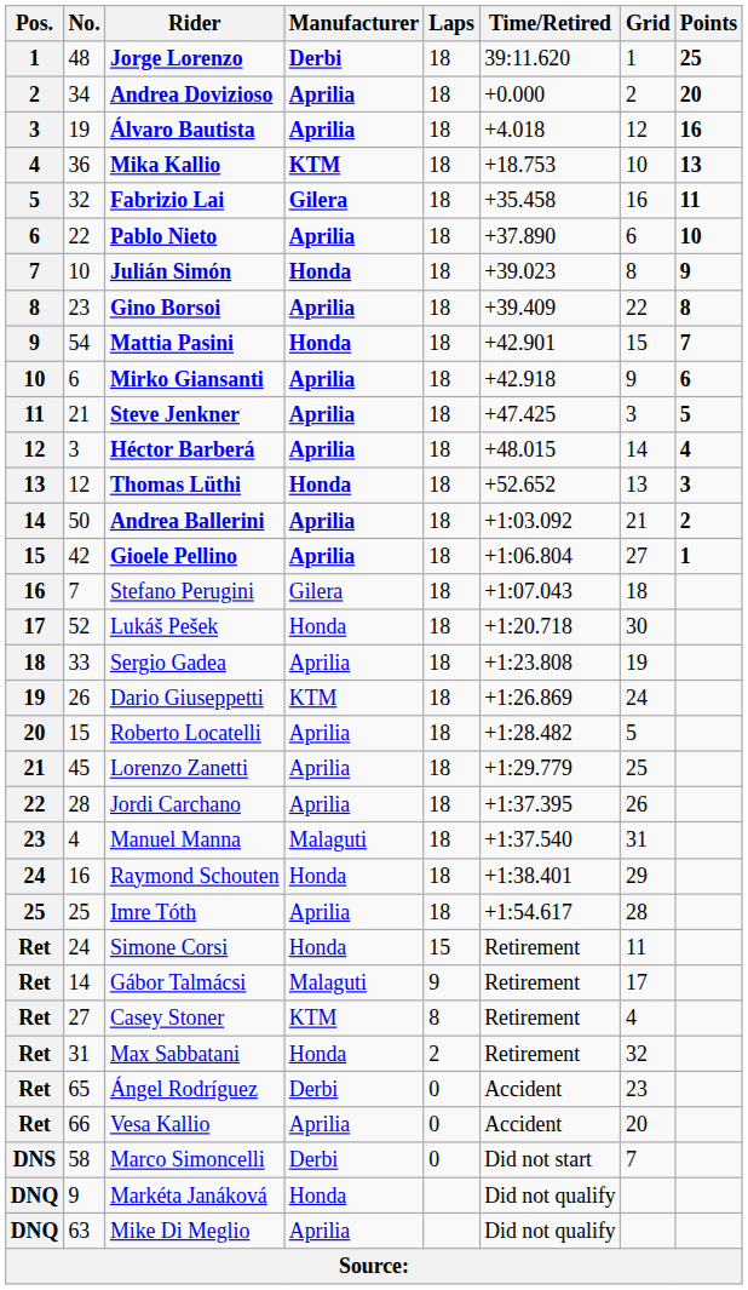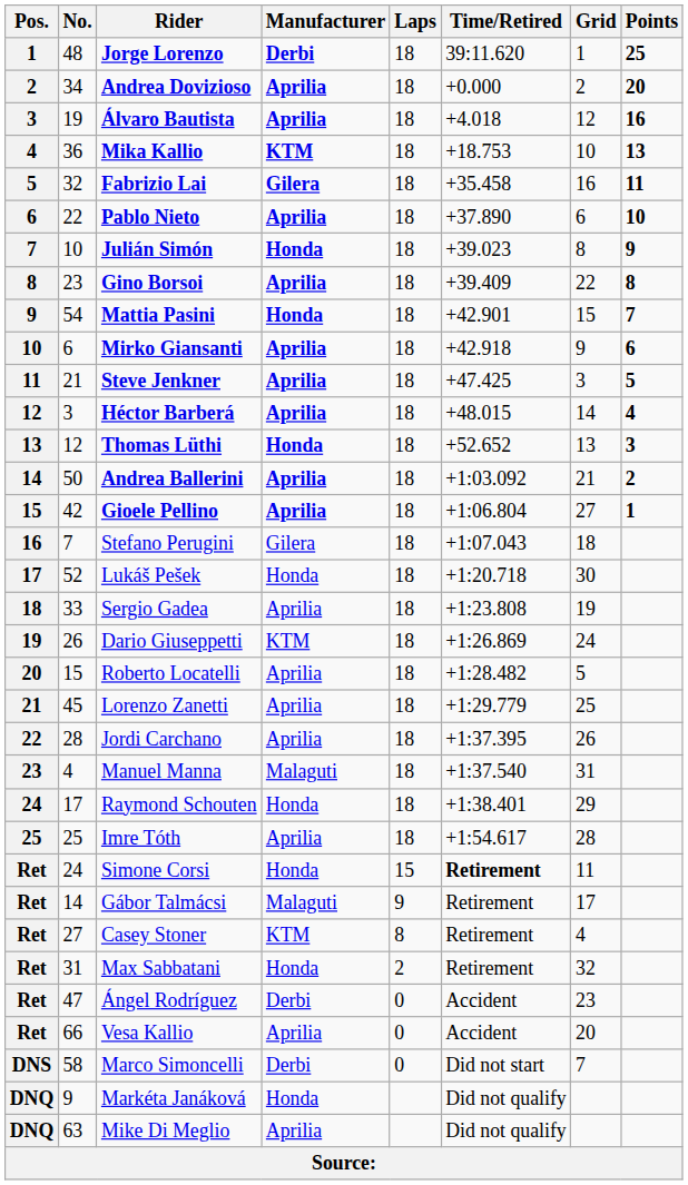Raymond Schouten | No.: 16 -> 17
Simone Corsi | Time/Retired: normal -> bold
Ángel Rodríguez | No.: 65 -> 47
